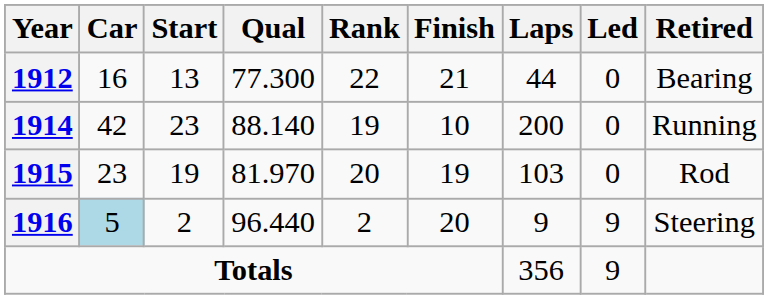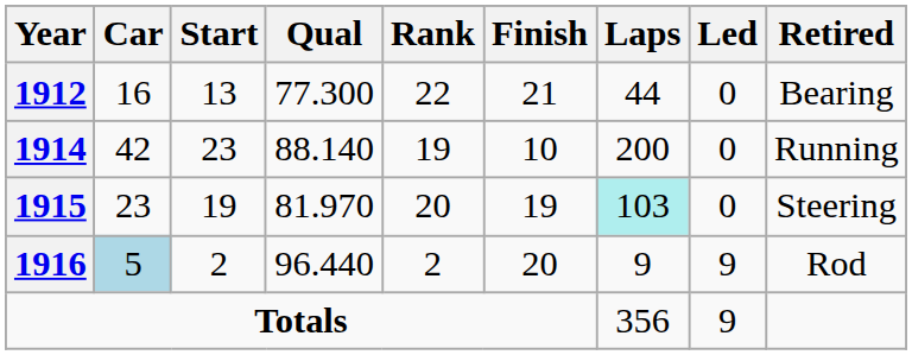1915 | Laps: no background -> paleturquoise background
1915 | Retired: Rod -> Steering
1916 | Retired: Steering -> Rod
